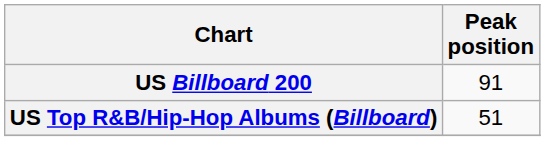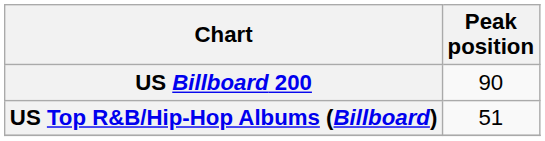US Billboard 200 | Peak position: 91 -> 90
